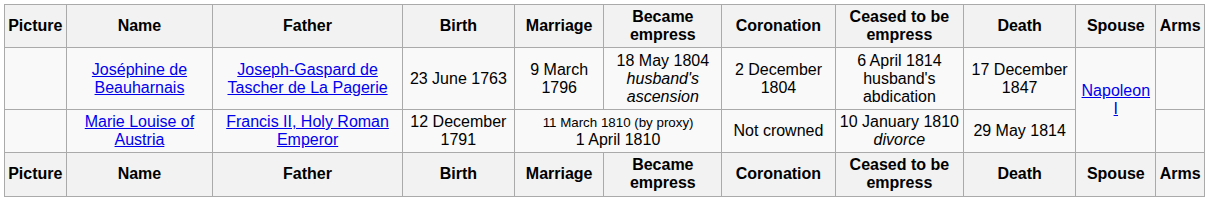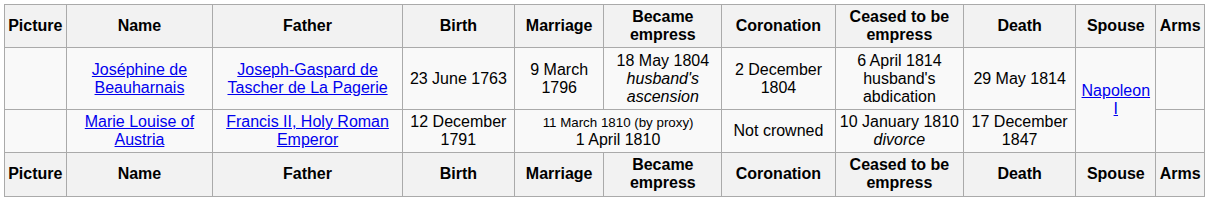Joséphine de Beauharnais | Death: 17 December 1847 -> 29 May 1814
Marie Louise of Austria | Death: 29 May 1814 -> 17 December 1847
